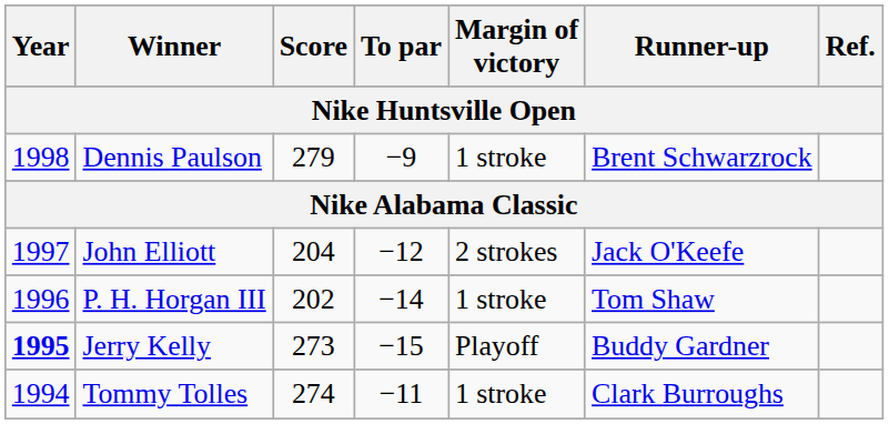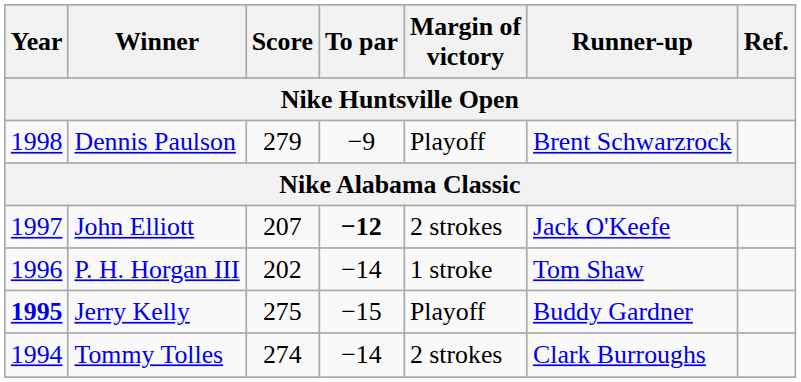Dennis Paulson | Margin of victory: 1 stroke -> Playoff
John Elliott | Score: 204 -> 207
John Elliott | To par: normal -> bold
Jerry Kelly | Score: 273 -> 275
Tommy Tolles | To par: −11 -> −14
Tommy Tolles | Margin of victory: 1 stroke -> 2 strokes
